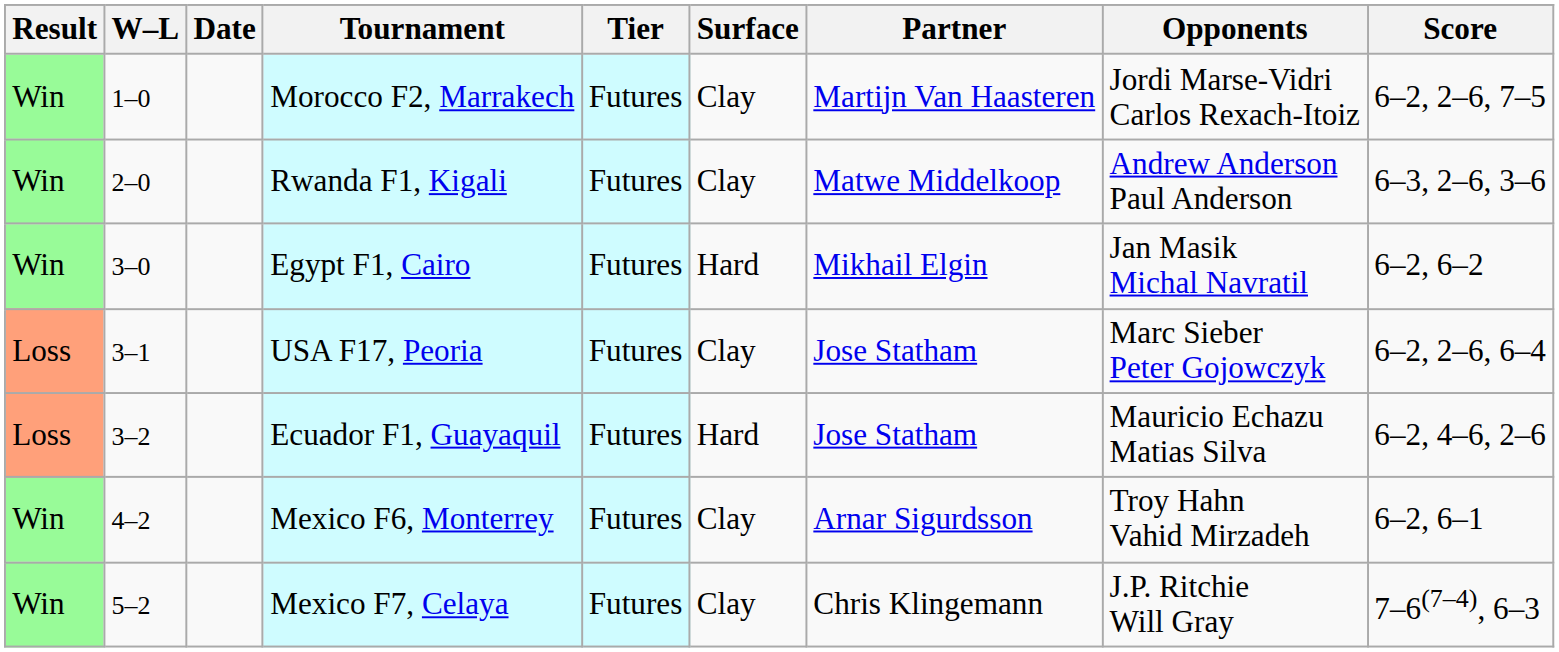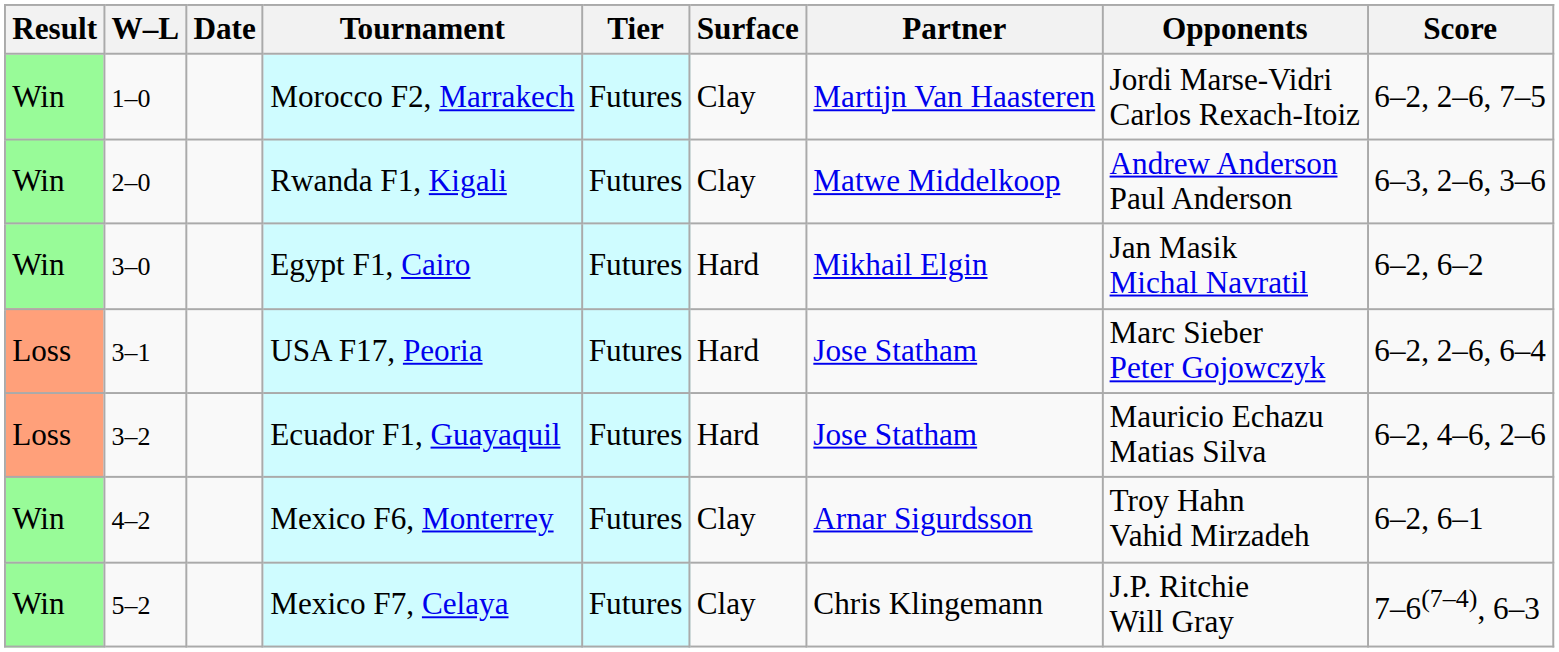USA F17, Peoria | Surface: Clay -> Hard
